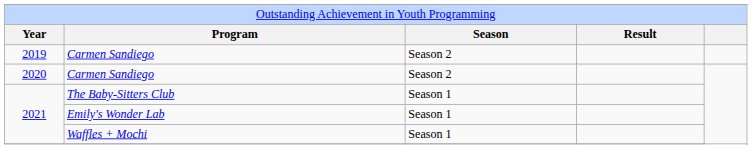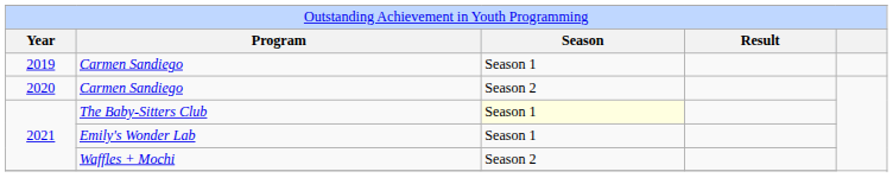2019 / Carmen Sandiego | column 3: Season 2 -> Season 1
The Baby-Sitters Club | column 3: no background -> lightyellow background
Waffles + Mochi | column 3: Season 1 -> Season 2
